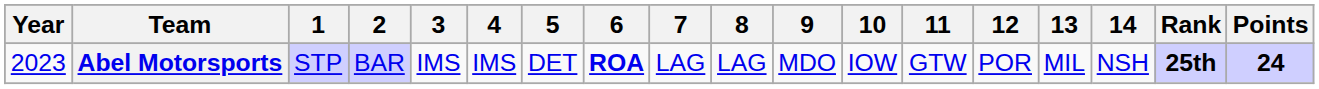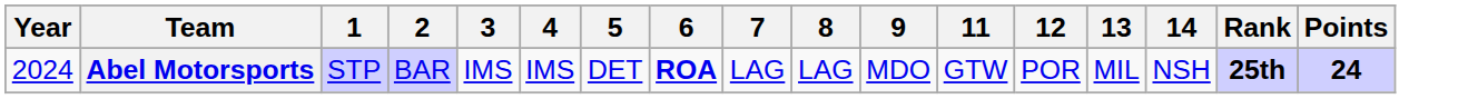- column: 10 | IOW
Abel Motorsports | Year: 2023 -> 2024
